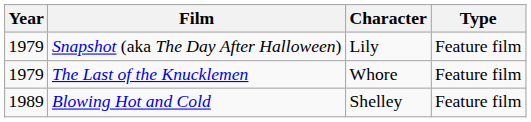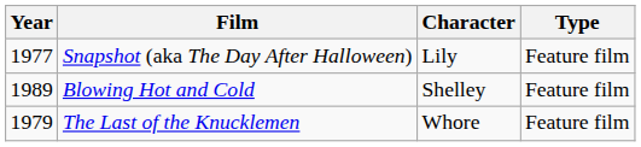Snapshot (aka The Day After Halloween) | Year: 1979 -> 1977
rows swapped: The Last of the Knucklemen <-> Blowing Hot and Cold
